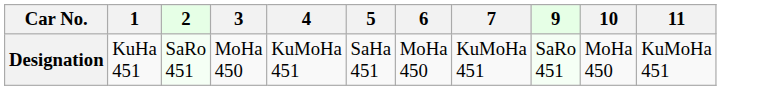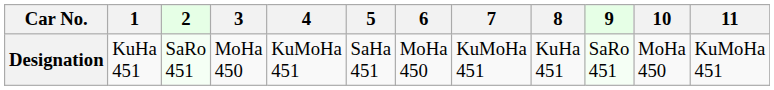+ column: 8 | KuHa 451
